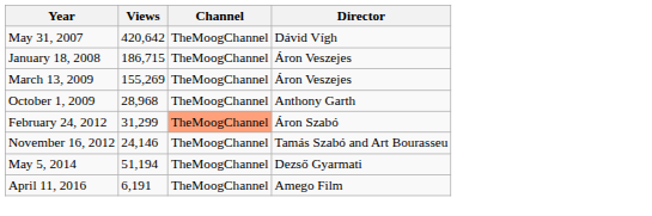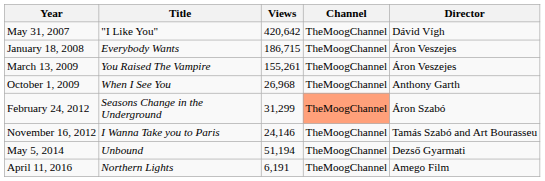+ column: Title | "I Like You" | Everybody Wants | You Raised The Vampire | When I See You | Seasons Change in the Underground | I Wanna Take you to Paris | Unbound | Northern Lights
March 13, 2009 | Views: 155,269 -> 155,261
October 1, 2009 | Views: 28,968 -> 26,968
